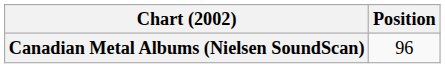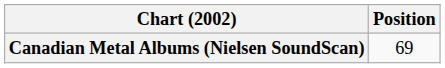Canadian Metal Albums (Nielsen SoundScan) | Position: 96 -> 69
